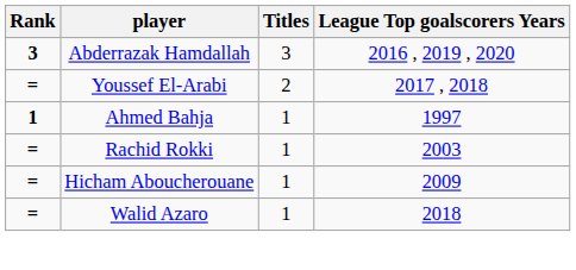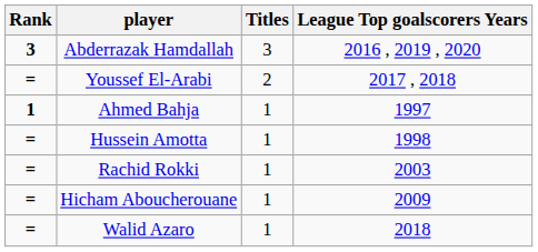+ row: = | Hussein Amotta | 1 | 1998
